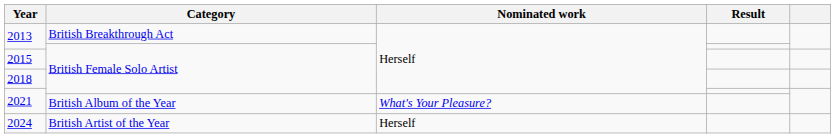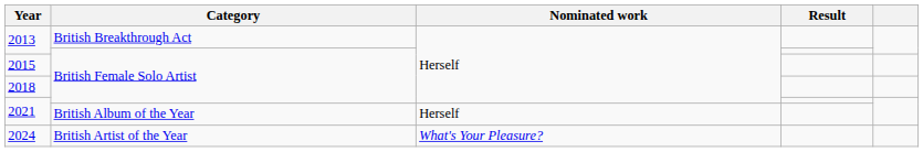2021 / British Album of the Year | Nominated work: What's Your Pleasure? -> Herself
2024 | Nominated work: Herself -> What's Your Pleasure?
